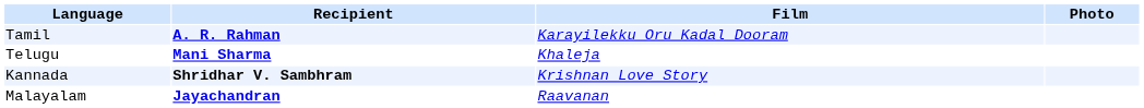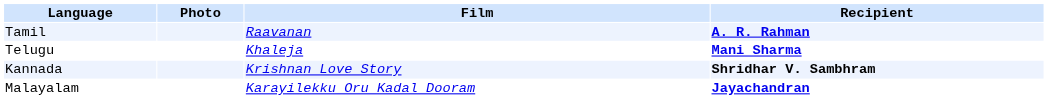columns swapped: Recipient <-> Photo
Tamil | Film: Karayilekku Oru Kadal Dooram -> Raavanan
Malayalam | Film: Raavanan -> Karayilekku Oru Kadal Dooram
